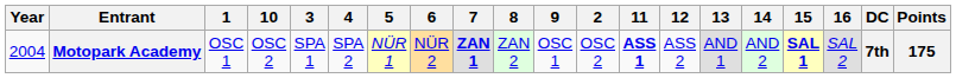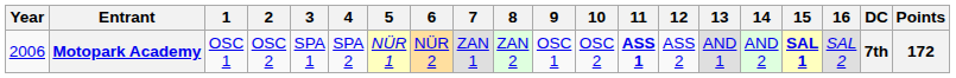columns swapped: 2 <-> 10
Motopark Academy | Year: 2004 -> 2006
Motopark Academy | 7: bold -> normal
Motopark Academy | Points: 175 -> 172
